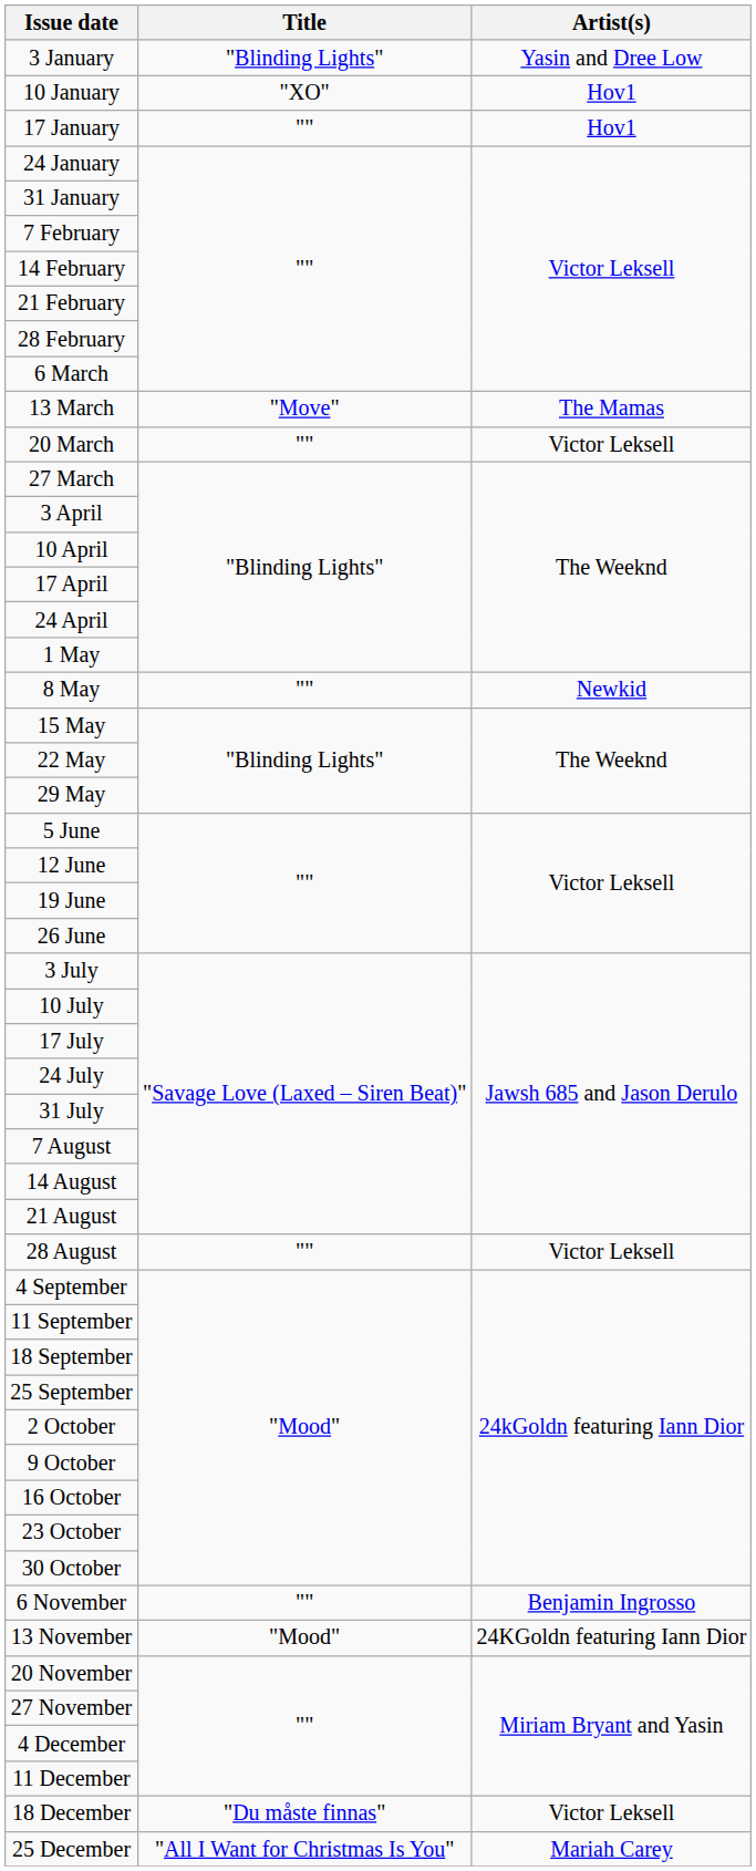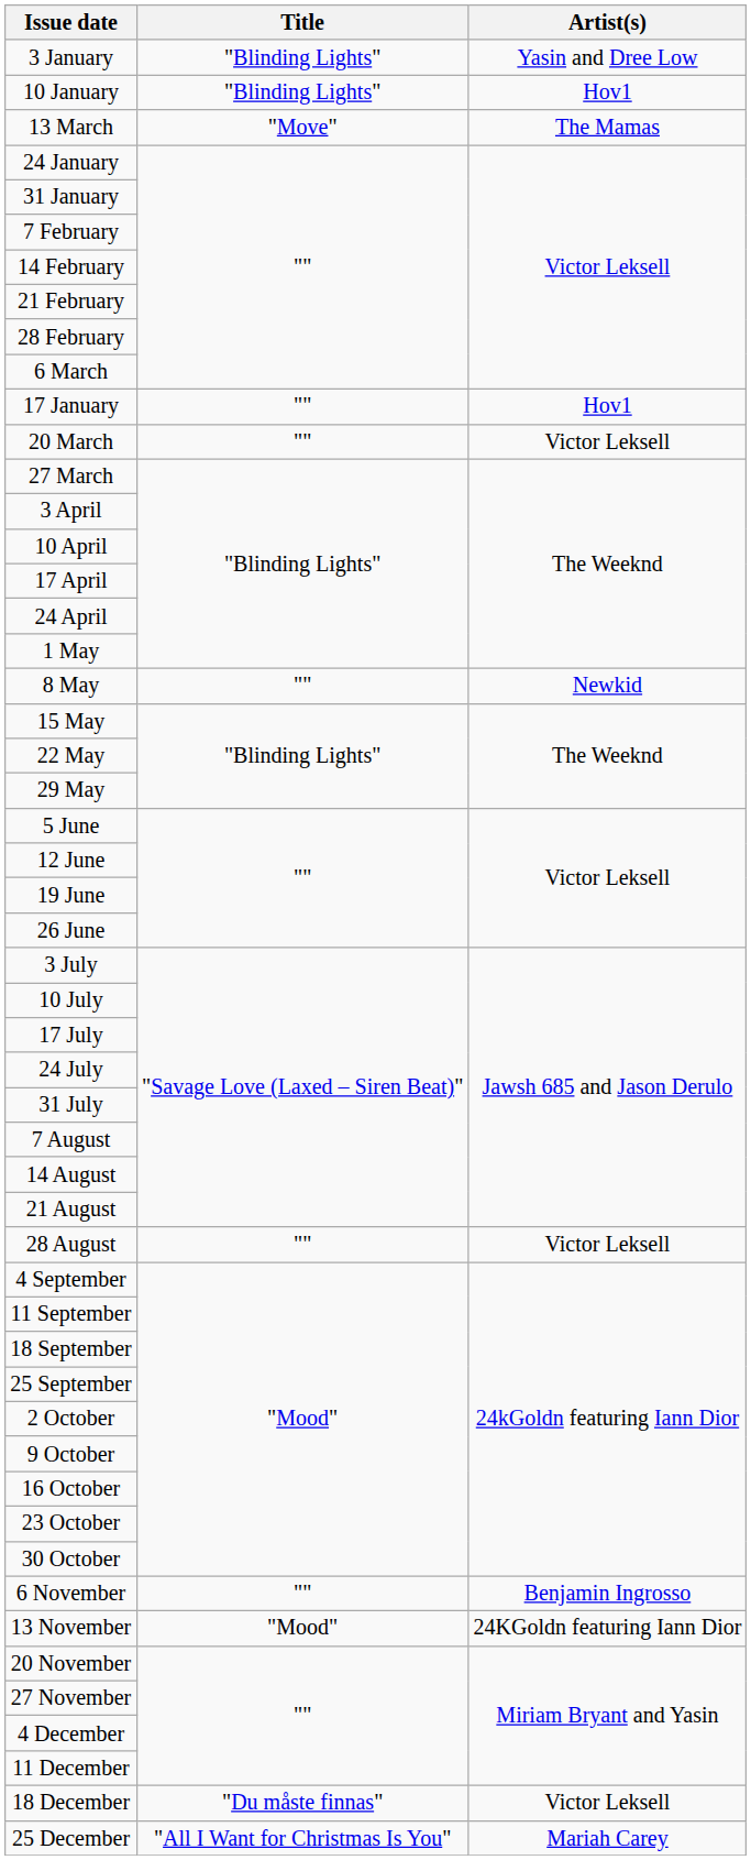10 January | Title: "XO" -> "Blinding Lights"
rows swapped: 17 January <-> 13 March
